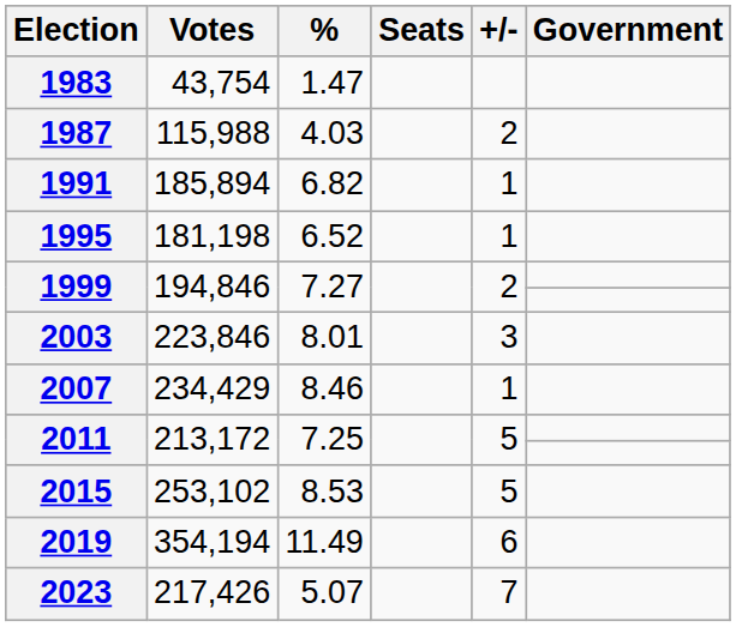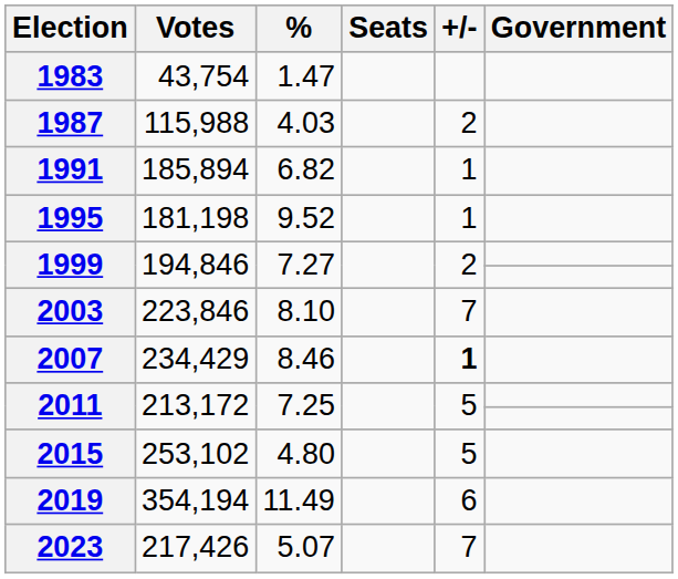1995 | %: 6.52 -> 9.52
2003 | %: 8.01 -> 8.10
2003 | +/-: 3 -> 7
2007 | +/-: normal -> bold
2015 | %: 8.53 -> 4.80
